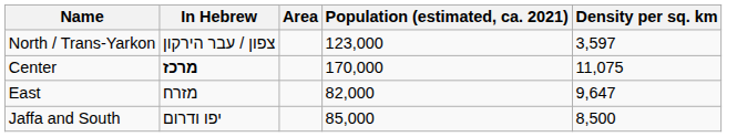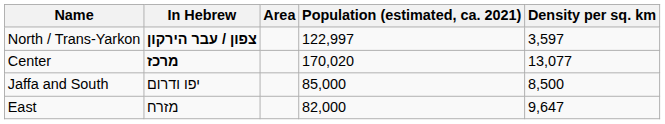North / Trans-Yarkon | In Hebrew: normal -> bold
North / Trans-Yarkon | Population (estimated, ca. 2021): 123,000 -> 122,997
Center | Population (estimated, ca. 2021): 170,000 -> 170,020
Center | Density per sq. km: 11,075 -> 13,077
rows swapped: Jaffa and South <-> East
